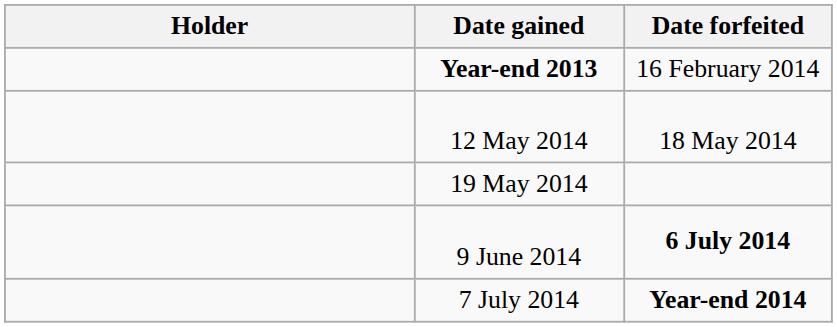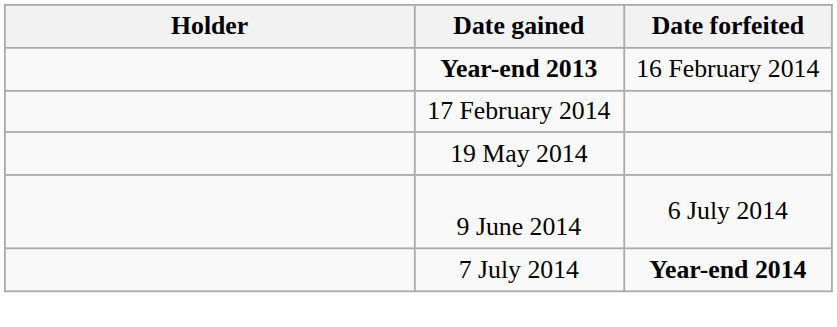+ row: 17 February 2014
- row: 12 May 2014 | 18 May 2014
9 June 2014 | Date forfeited: bold -> normal
